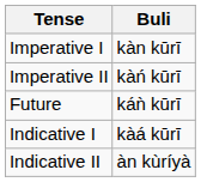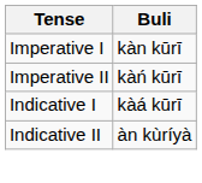- row: Future | káǹ kūrī
